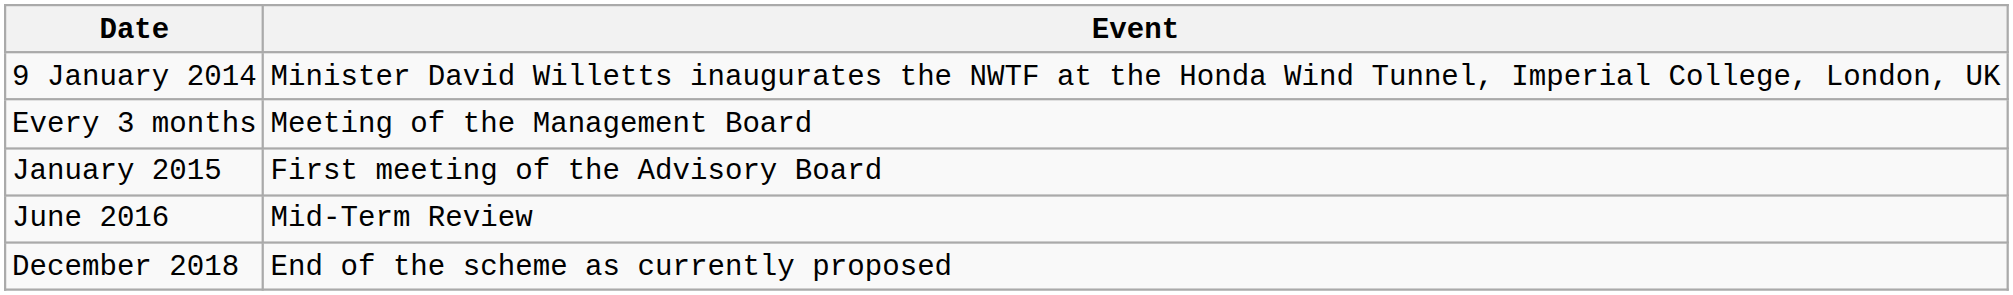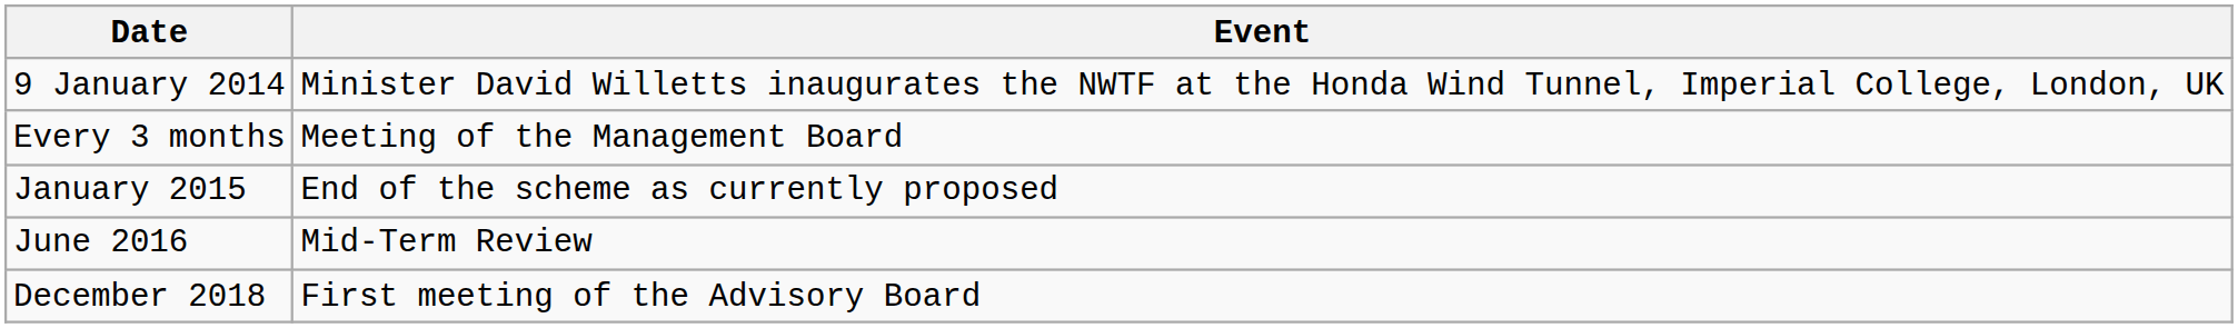January 2015 | Event: First meeting of the Advisory Board -> End of the scheme as currently proposed
December 2018 | Event: End of the scheme as currently proposed -> First meeting of the Advisory Board
